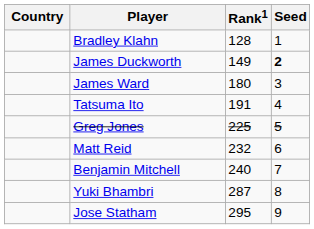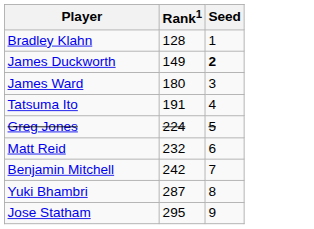- column: Country
Greg Jones | Rank1: 225 -> 224
Benjamin Mitchell | Rank1: 240 -> 242
